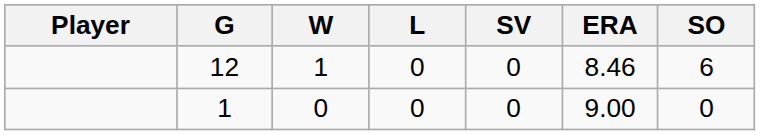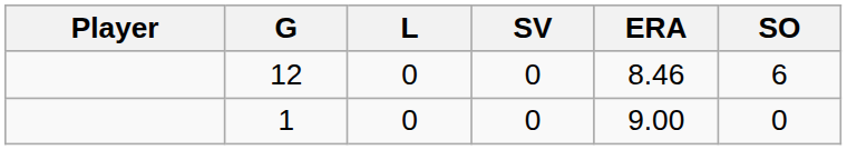- column: W | 1 | 0
